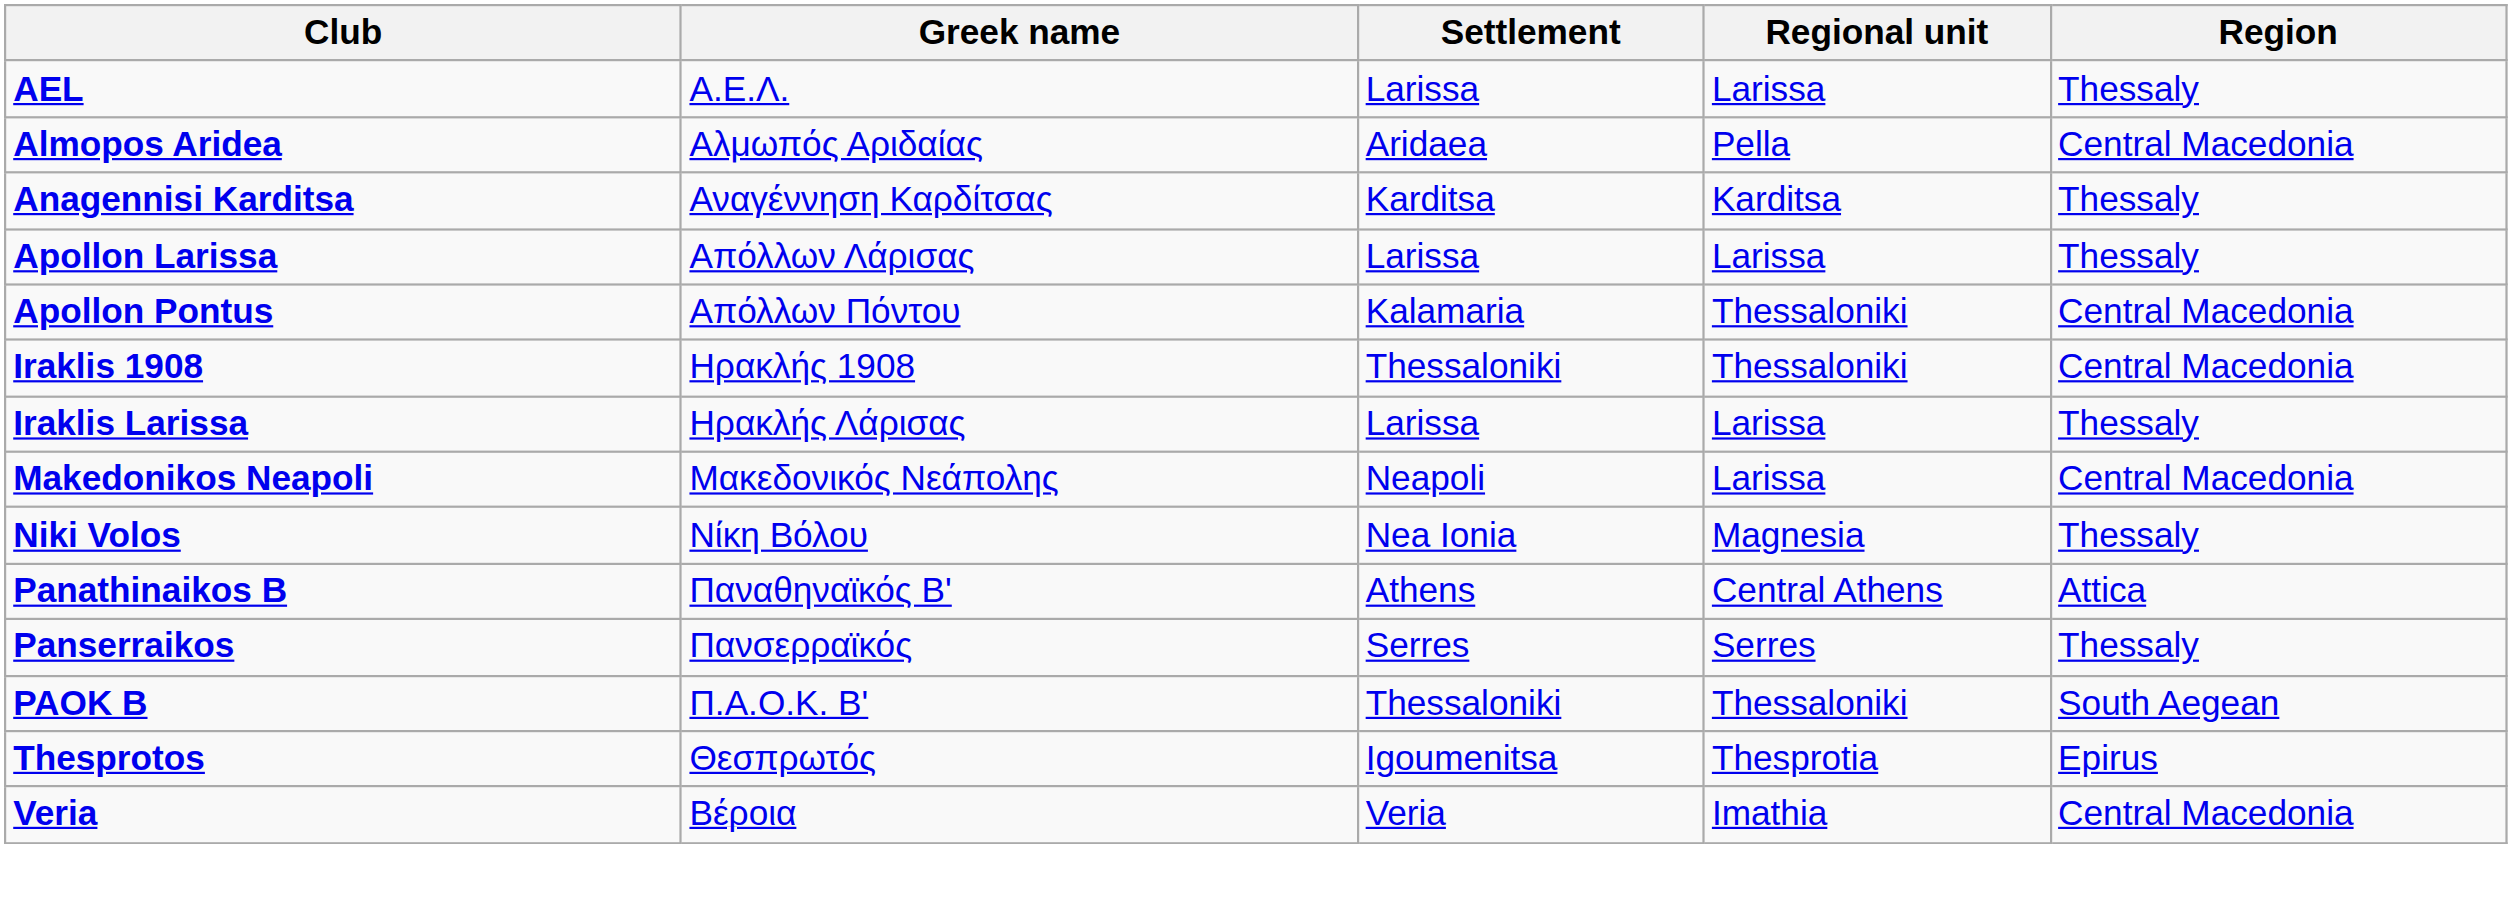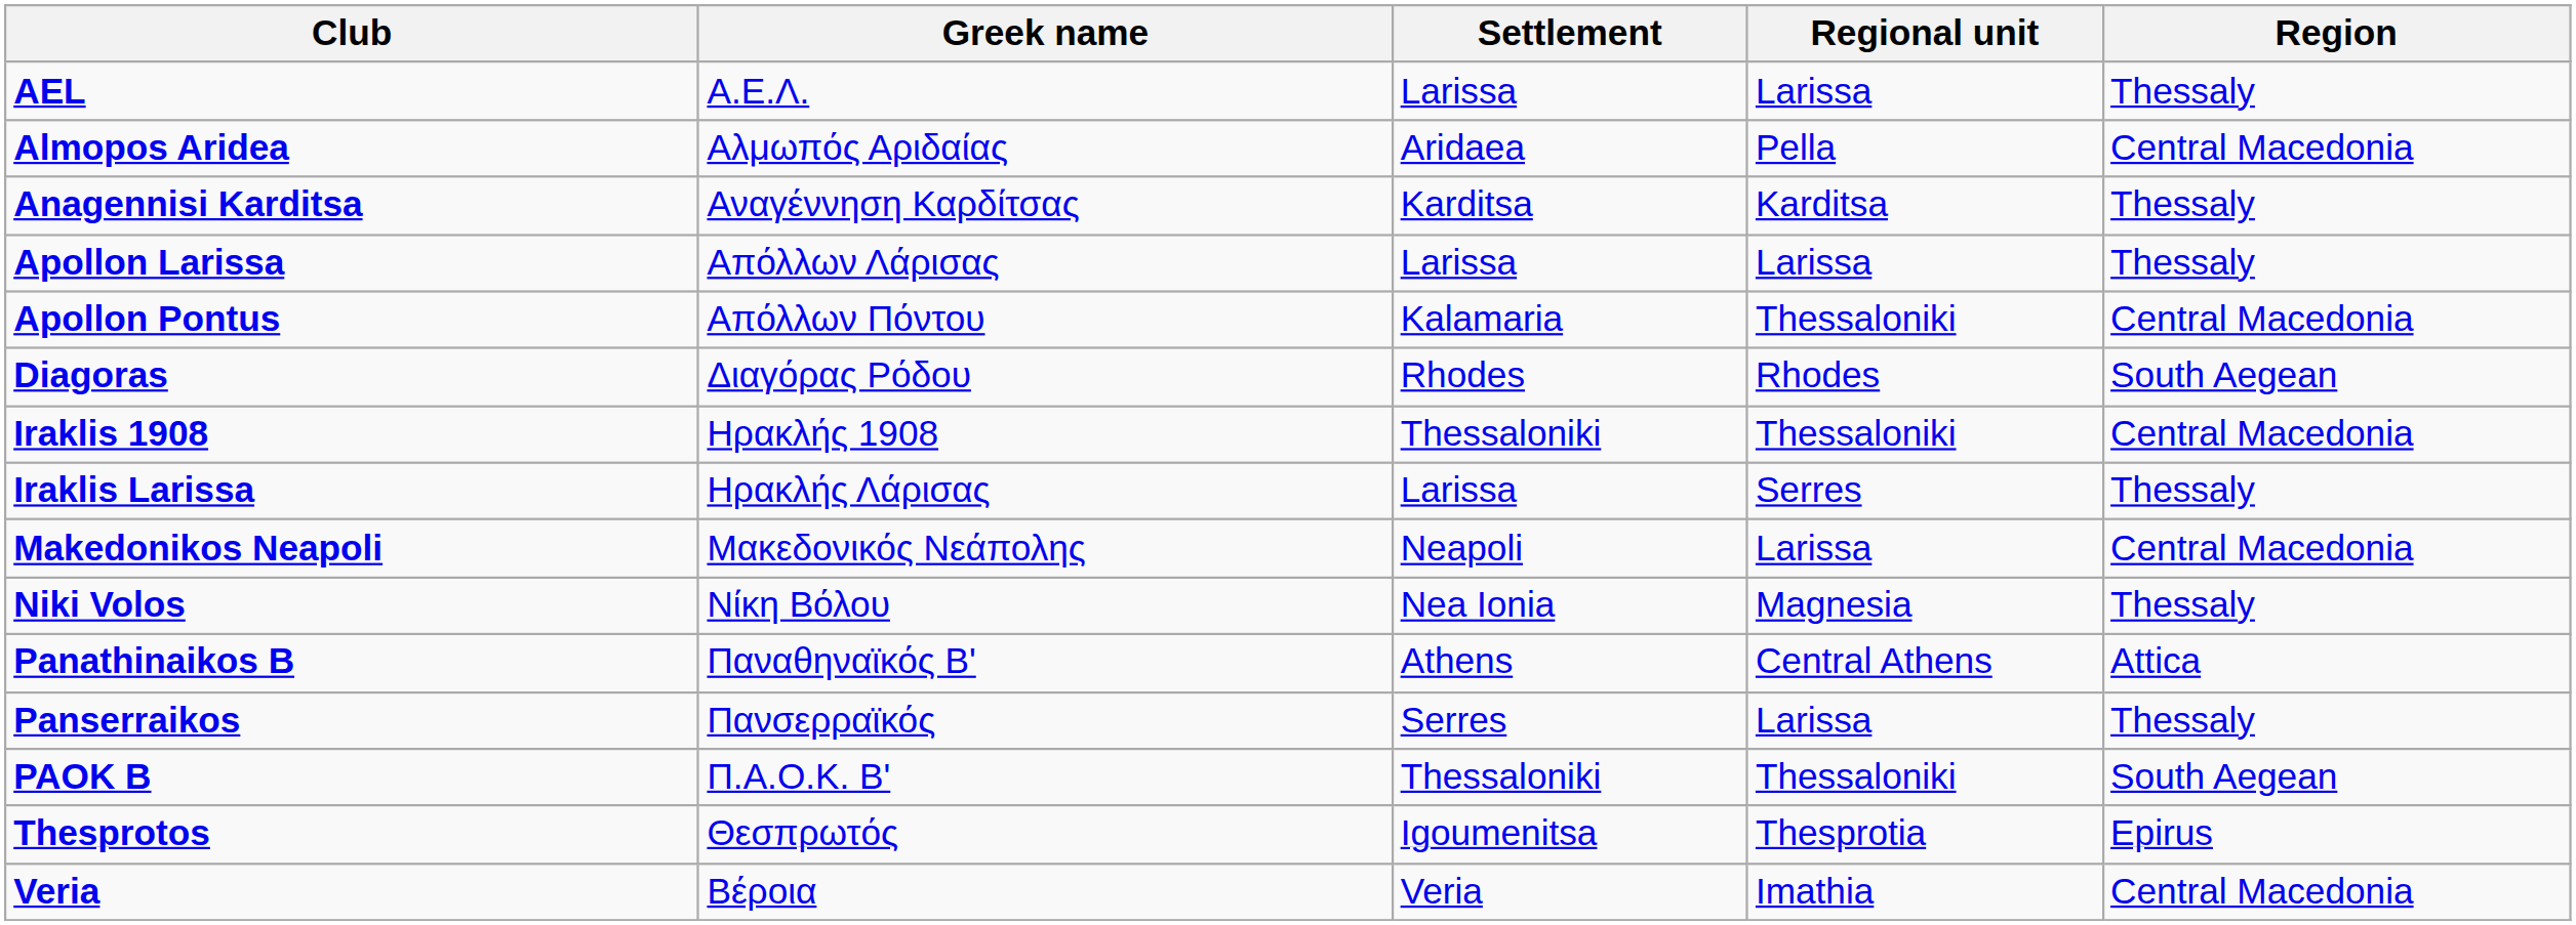+ row: Diagoras | Διαγόρας Ρόδου | Rhodes | Rhodes | South Aegean
Iraklis Larissa | Regional unit: Larissa -> Serres
Panserraikos | Regional unit: Serres -> Larissa
